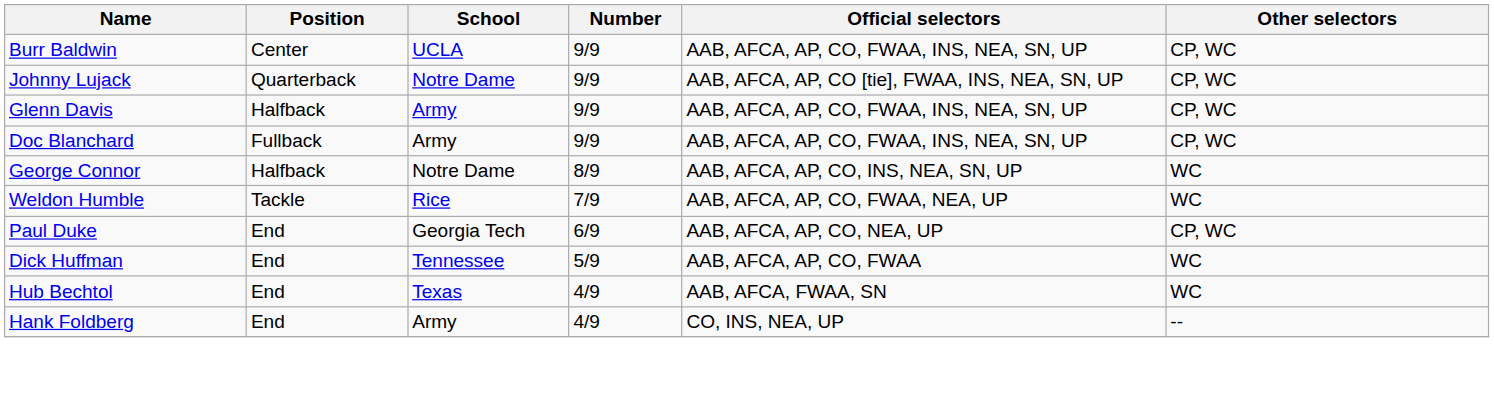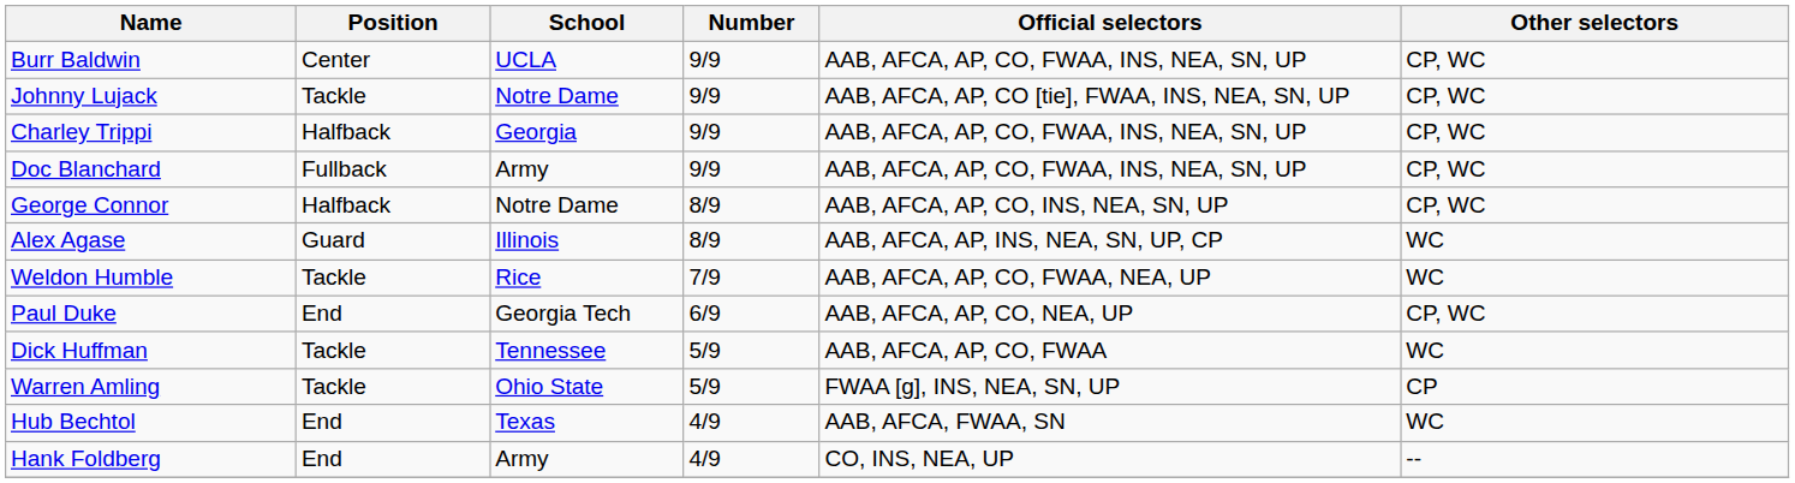Johnny Lujack | Position: Quarterback -> Tackle
+ row: Charley Trippi | Halfback | Georgia | 9/9 | AAB, AFCA, AP, CO, FWAA, INS, NEA, SN, UP | CP, WC
- row: Glenn Davis | Halfback | Army | 9/9 | AAB, AFCA, AP, CO, FWAA, INS, NEA, SN, UP | CP, WC
George Connor | Other selectors: WC -> CP, WC
+ row: Alex Agase | Guard | Illinois | 8/9 | AAB, AFCA, AP, INS, NEA, SN, UP, CP | WC
Dick Huffman | Position: End -> Tackle
+ row: Warren Amling | Tackle | Ohio State | 5/9 | FWAA [g], INS, NEA, SN, UP | CP
